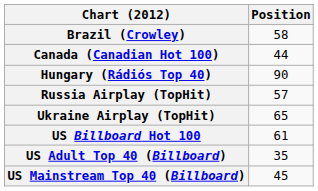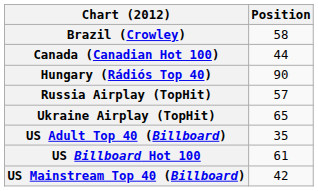rows swapped: US Billboard Hot 100 <-> US Adult Top 40 (Billboard)
US Mainstream Top 40 (Billboard) | Position: 45 -> 42
